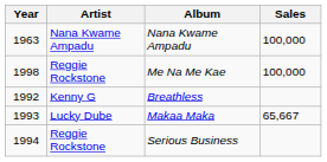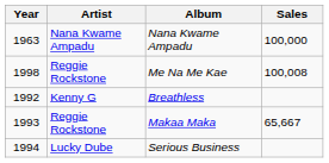Me Na Me Kae | Sales: 100,000 -> 100,008
Makaa Maka | Artist: Lucky Dube -> Reggie Rockstone
Serious Business | Artist: Reggie Rockstone -> Lucky Dube
